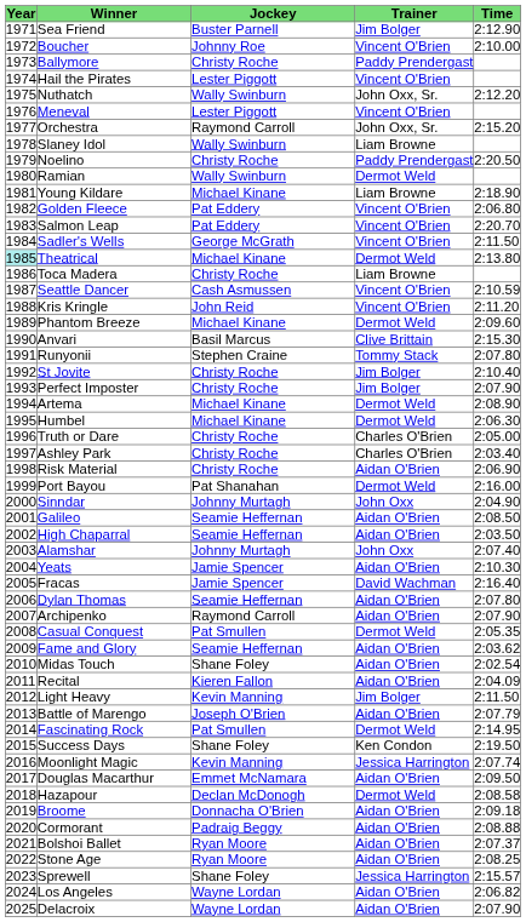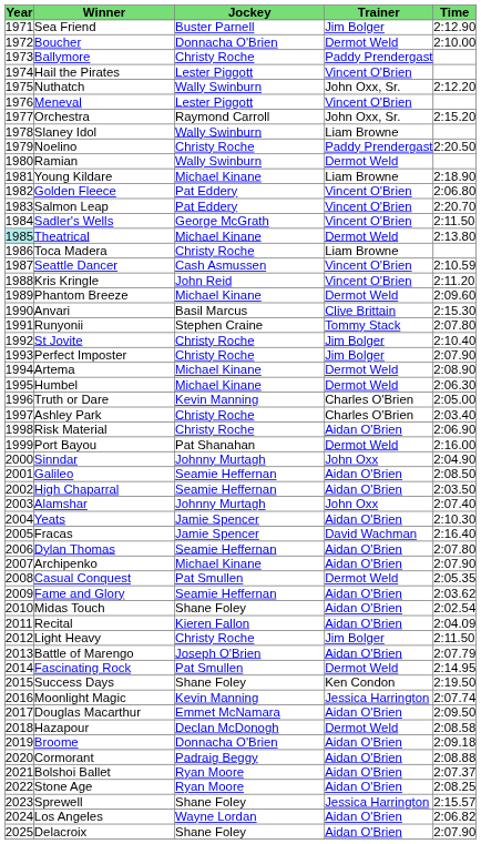Boucher | Jockey: Johnny Roe -> Donnacha O'Brien
Boucher | Trainer: Vincent O'Brien -> Dermot Weld
Truth or Dare | Jockey: Christy Roche -> Kevin Manning
Archipenko | Jockey: Raymond Carroll -> Michael Kinane
Light Heavy | Jockey: Kevin Manning -> Christy Roche
Delacroix | Jockey: Wayne Lordan -> Shane Foley
